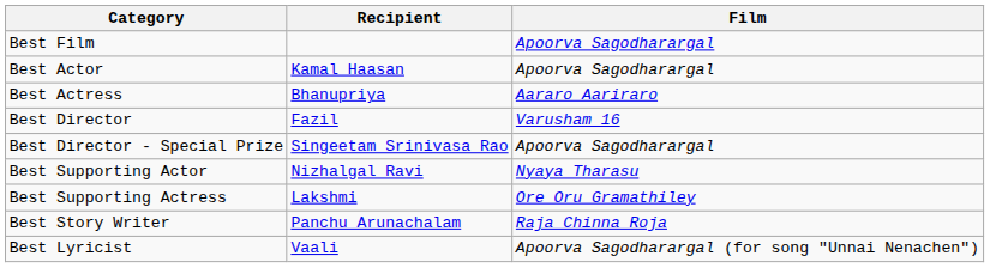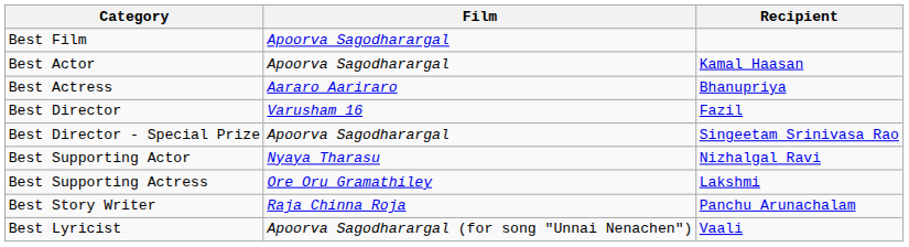columns swapped: Recipient <-> Film
